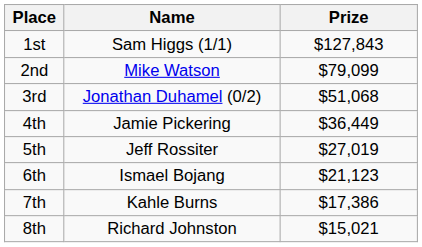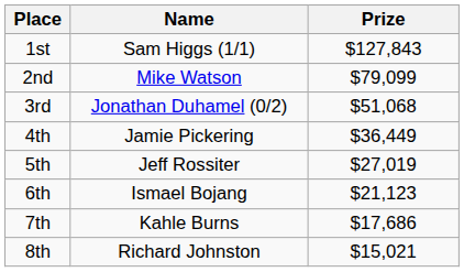7th | Prize: $17,386 -> $17,686
